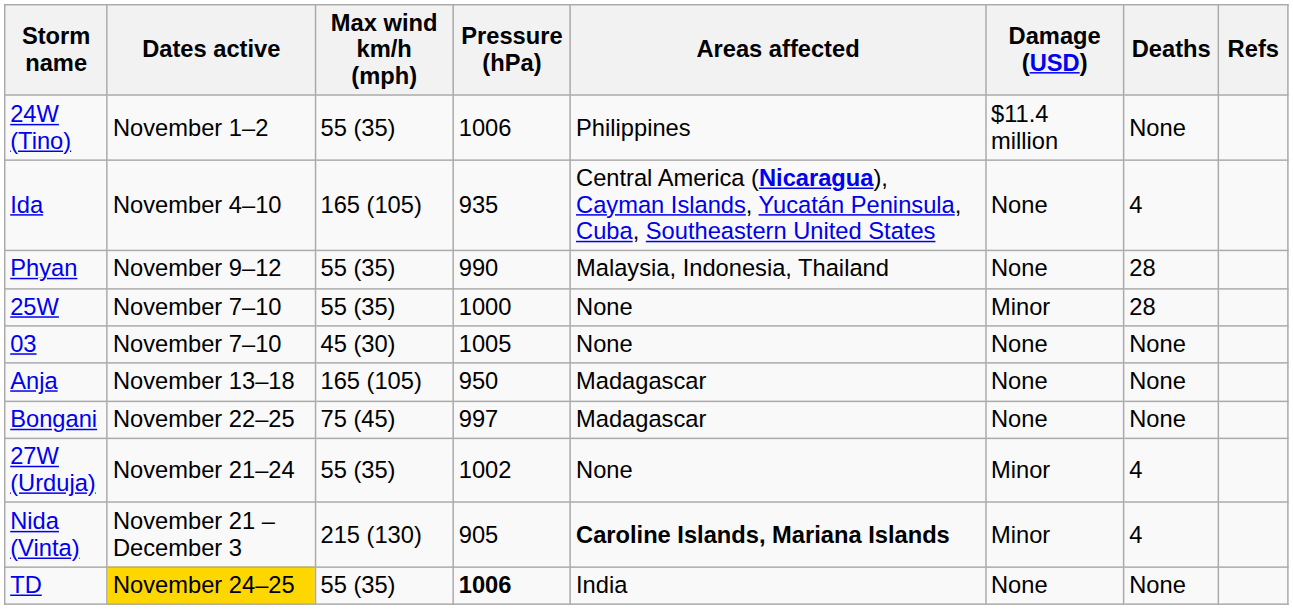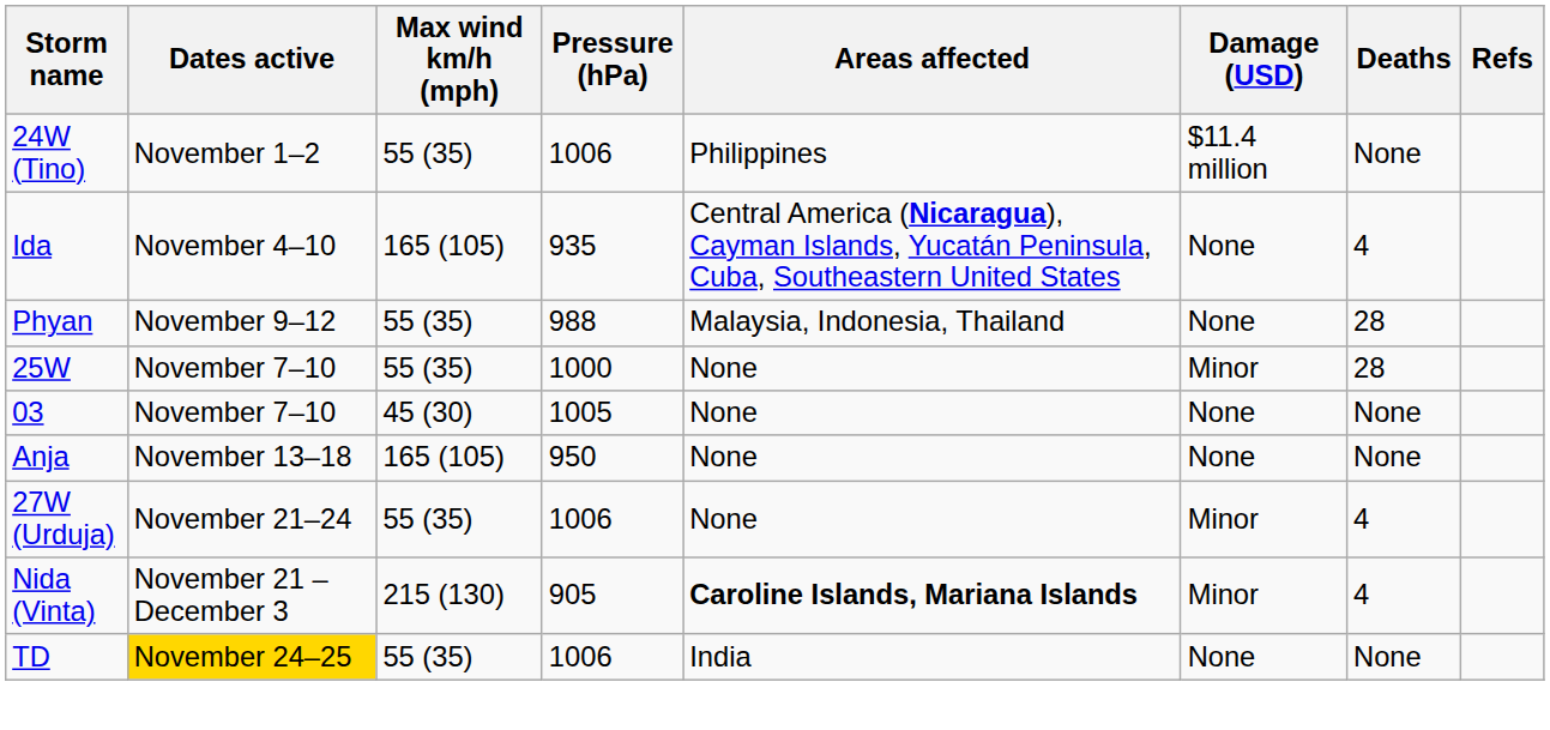Phyan | Pressure (hPa): 990 -> 988
Anja | Areas affected: Madagascar -> None
- row: Bongani | November 22–25 | 75 (45) | 997 | Madagascar | None | None
27W (Urduja) | Pressure (hPa): 1002 -> 1006
TD | Pressure (hPa): bold -> normal
